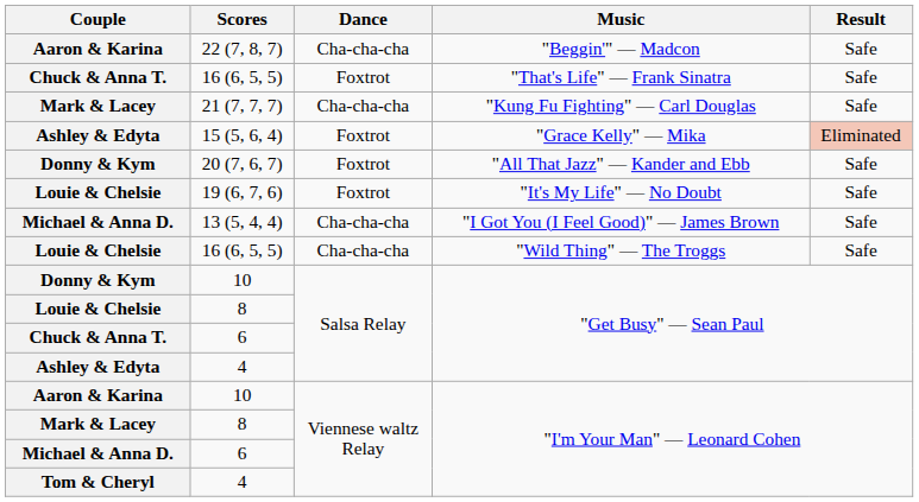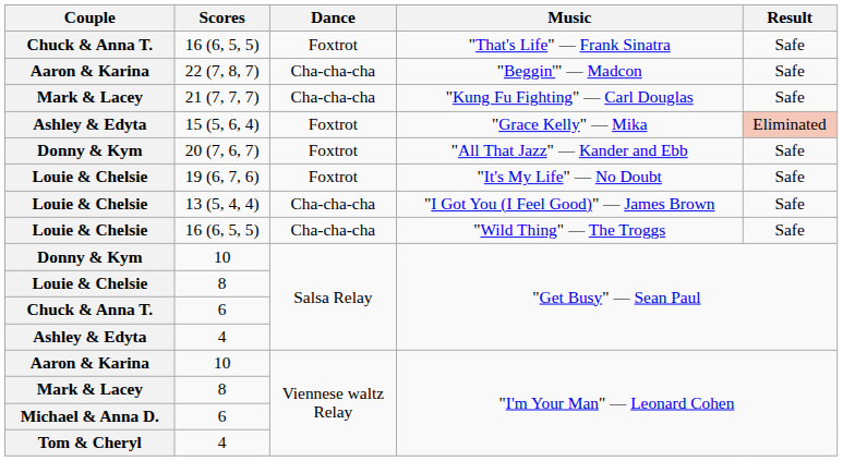rows swapped: 22 (7, 8, 7) <-> 16 (6, 5, 5) / "That's Life" — Frank Sinatra
13 (5, 4, 4) | Couple: Michael & Anna D. -> Louie & Chelsie
